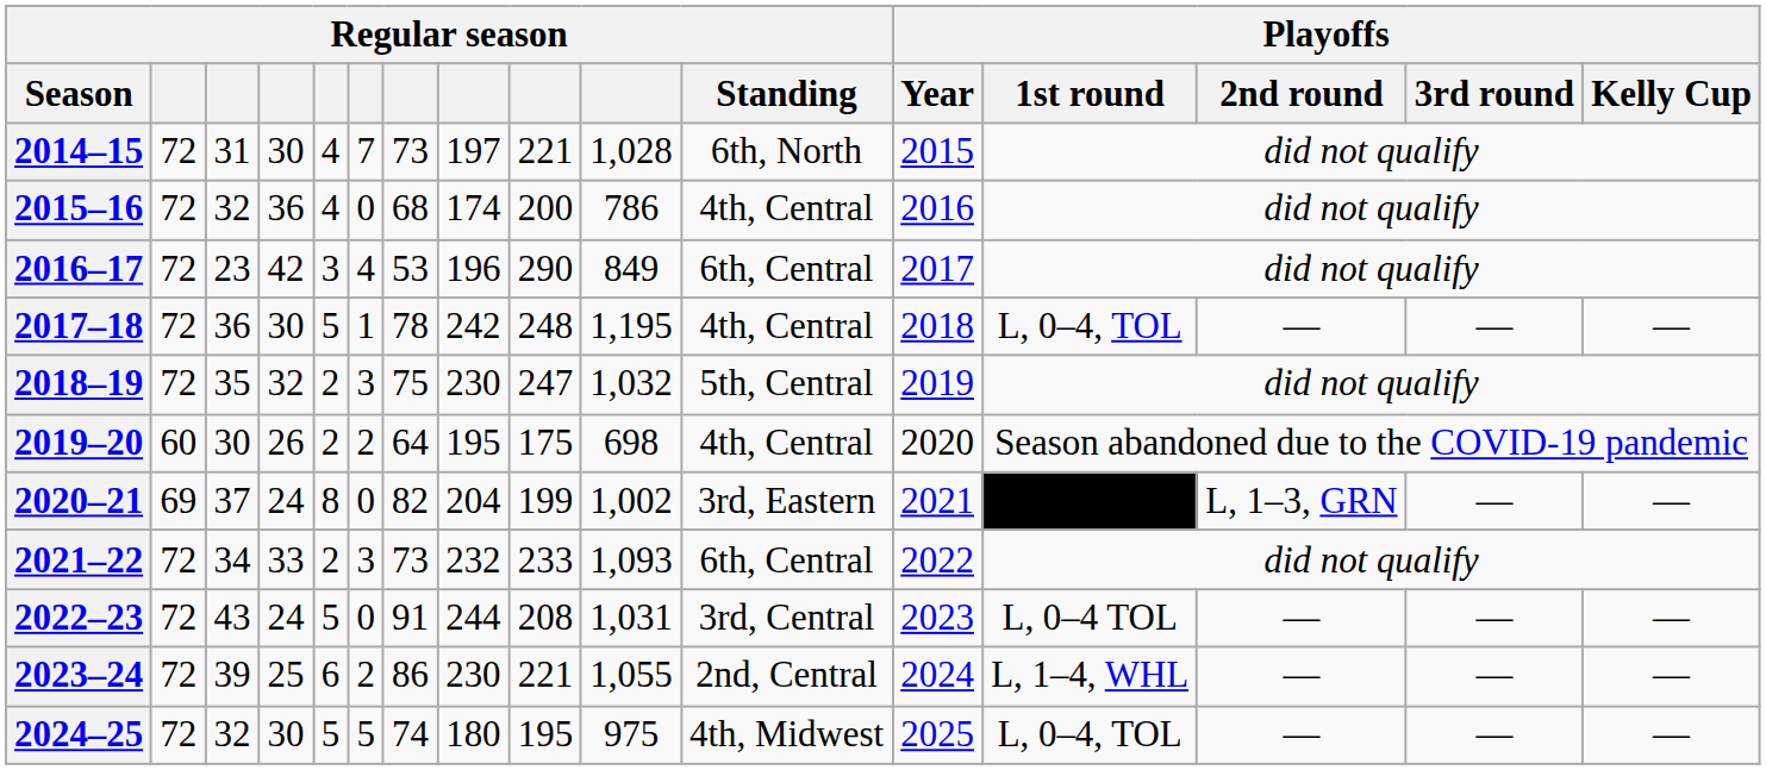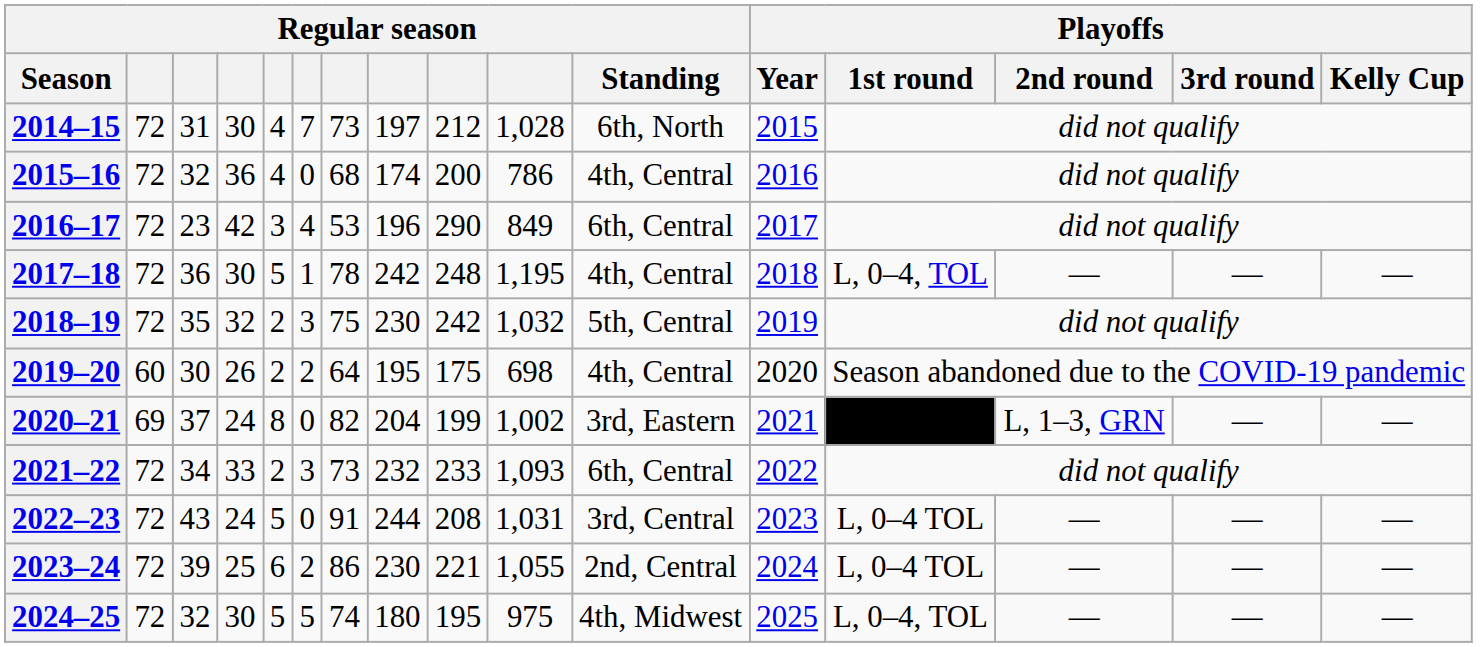2014–15 | column 9: 221 -> 212
2018–19 | column 9: 247 -> 242
2023–24 | Playoffs / 1st round: L, 1–4, WHL -> L, 0–4 TOL
